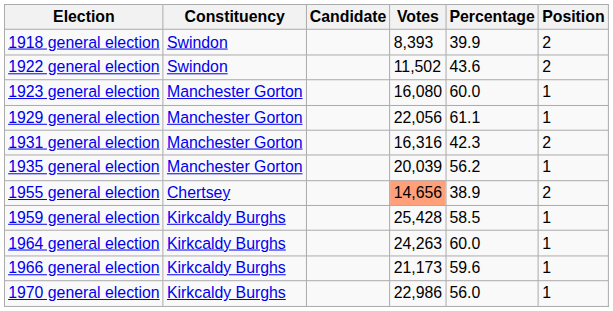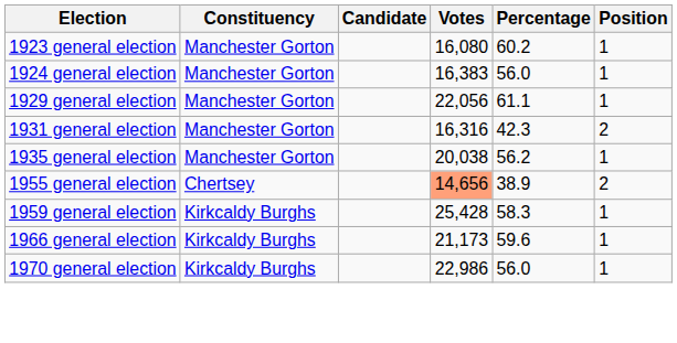- row: 1918 general election | Swindon | 8,393 | 39.9 | 2
- row: 1922 general election | Swindon | 11,502 | 43.6 | 2
1923 general election | Percentage: 60.0 -> 60.2
+ row: 1924 general election | Manchester Gorton | 16,383 | 56.0 | 1
1935 general election | Votes: 20,039 -> 20,038
1959 general election | Percentage: 58.5 -> 58.3
- row: 1964 general election | Kirkcaldy Burghs | 24,263 | 60.0 | 1
